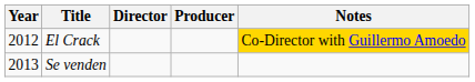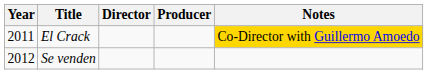El Crack | Year: 2012 -> 2011
Se venden | Year: 2013 -> 2012
